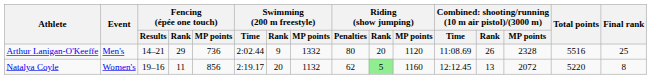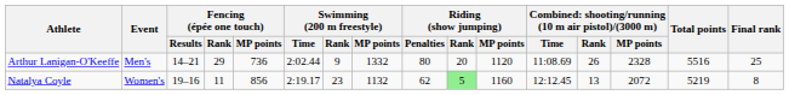Natalya Coyle | Swimming (200 m freestyle) / Rank: 20 -> 23
Natalya Coyle | Total points: 5220 -> 5219
